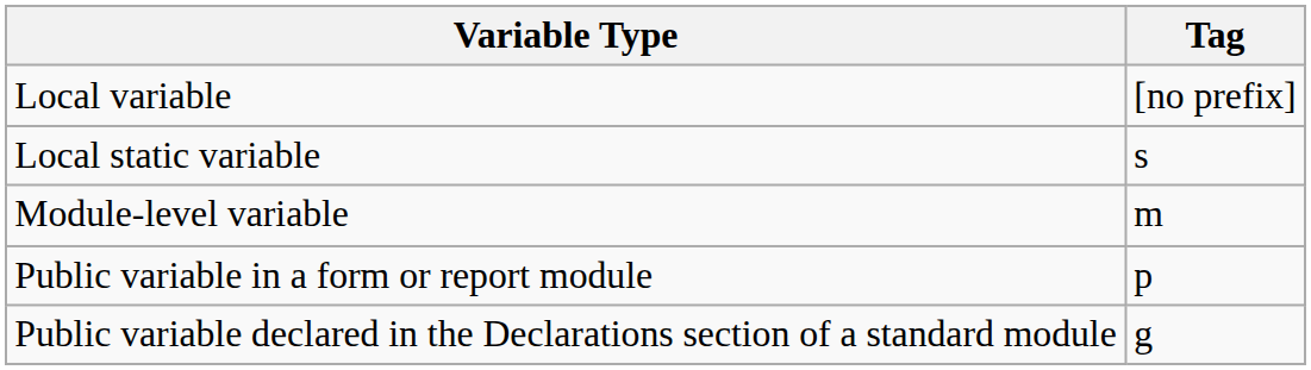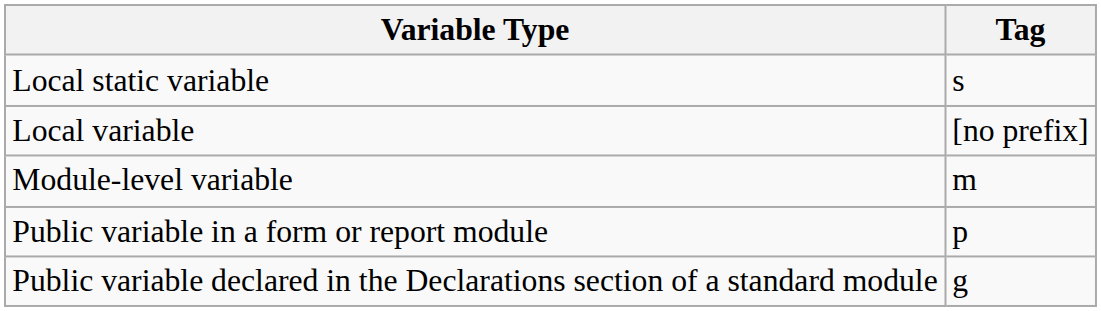rows swapped: Local variable <-> Local static variable
